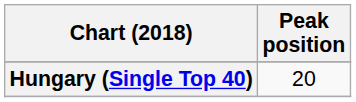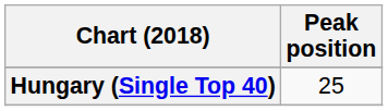Hungary (Single Top 40) | Peak position: 20 -> 25
